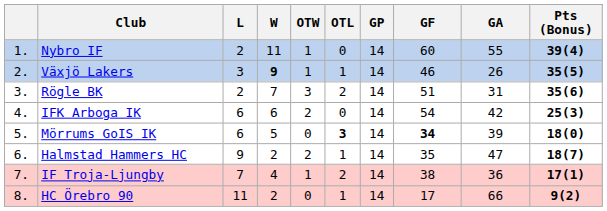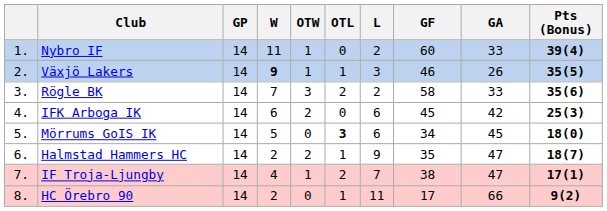columns swapped: GP <-> L
Nybro IF | GA: 55 -> 33
Rögle BK | GF: 51 -> 58
Rögle BK | GA: 31 -> 33
IFK Arboga IK | GF: 54 -> 45
Mörrums GoIS IK | GF: bold -> normal
Mörrums GoIS IK | GA: 39 -> 45
IF Troja-Ljungby | GA: 36 -> 47
